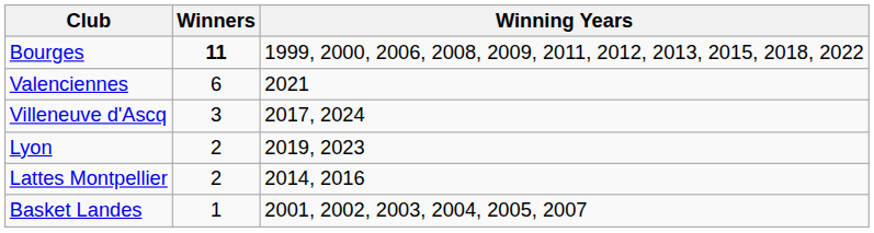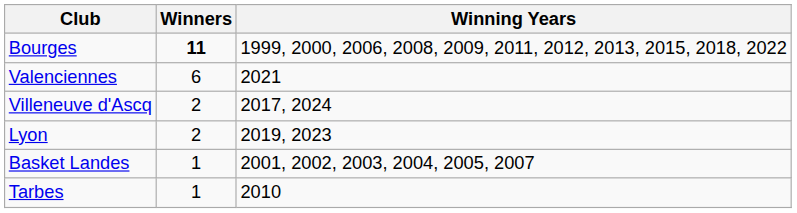Villeneuve d'Ascq | Winners: 3 -> 2
- row: Lattes Montpellier | 2 | 2014, 2016
+ row: Tarbes | 1 | 2010
